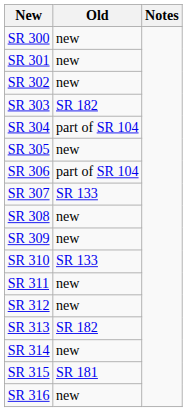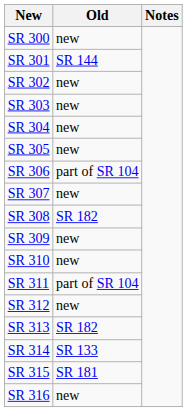SR 301 | Old: new -> SR 144
SR 303 | Old: SR 182 -> new
SR 304 | Old: part of SR 104 -> new
SR 307 | Old: SR 133 -> new
SR 308 | Old: new -> SR 182
SR 310 | Old: SR 133 -> new
SR 311 | Old: new -> part of SR 104
SR 314 | Old: new -> SR 133
